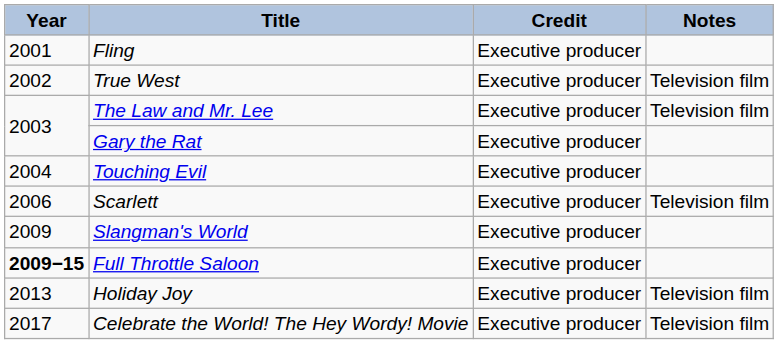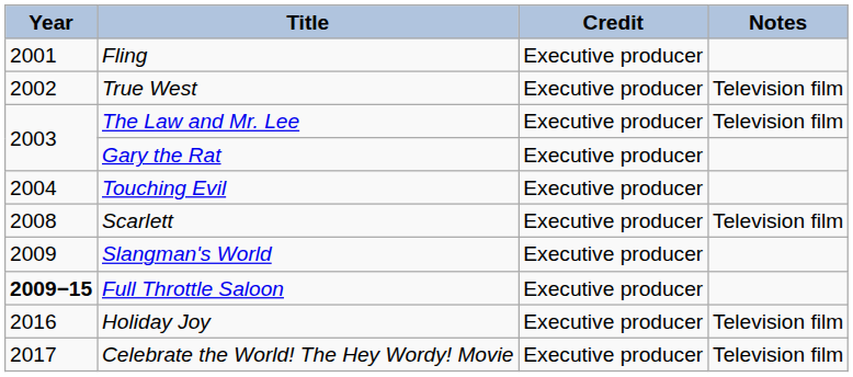Scarlett | Year: 2006 -> 2008
Holiday Joy | Year: 2013 -> 2016
